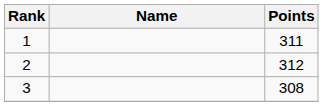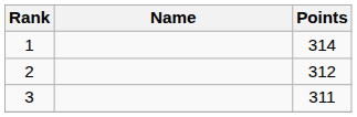1 | Points: 311 -> 314
3 | Points: 308 -> 311
